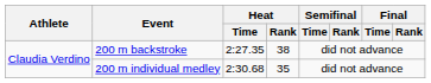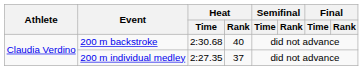200 m backstroke | Heat / Time: 2:27.35 -> 2:30.68
200 m backstroke | Heat / Rank: 38 -> 40
200 m individual medley | Heat / Time: 2:30.68 -> 2:27.35
200 m individual medley | Heat / Rank: 35 -> 37
